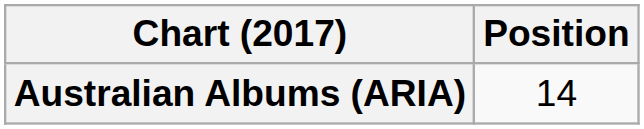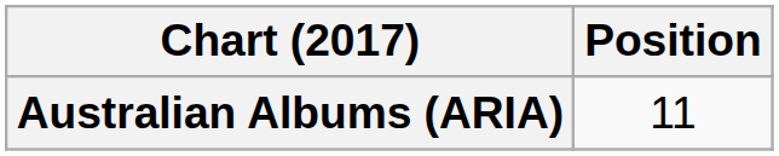Australian Albums (ARIA) | Position: 14 -> 11
